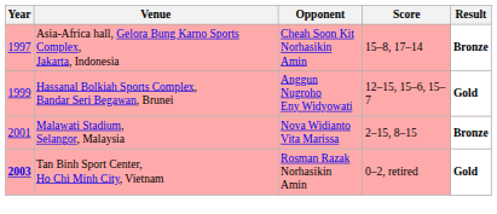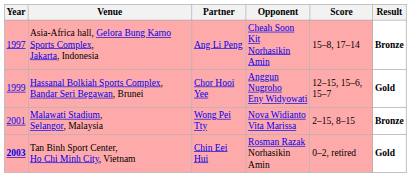+ column: Partner | Ang Li Peng | Chor Hooi Yee | Wong Pei Tty | Chin Eei Hui
